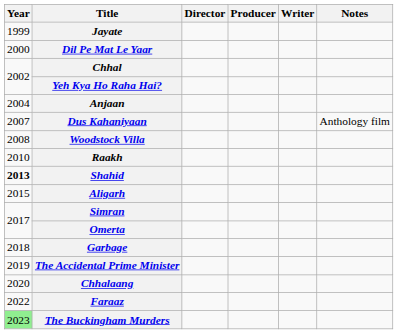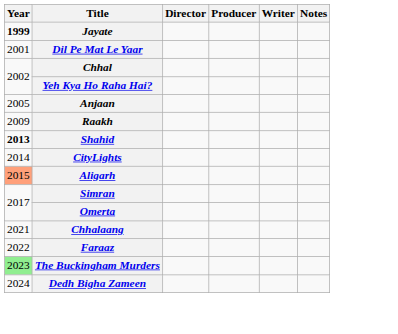Jayate | Year: normal -> bold
Dil Pe Mat Le Yaar | Year: 2000 -> 2001
Anjaan | Year: 2004 -> 2005
- row: 2007 | Dus Kahaniyaan | Anthology film
- row: 2008 | Woodstock Villa
Raakh | Year: 2010 -> 2009
+ row: 2014 | CityLights
Aligarh | Year: no background -> lightsalmon background
- row: 2018 | Garbage
- row: 2019 | The Accidental Prime Minister
Chhalaang | Year: 2020 -> 2021
+ row: 2024 | Dedh Bigha Zameen
